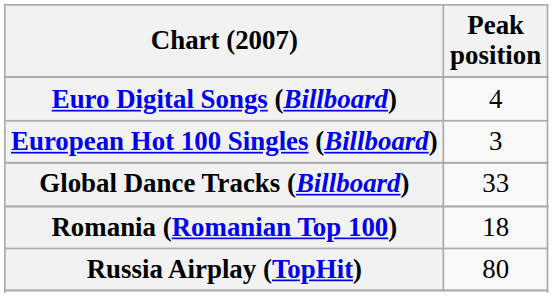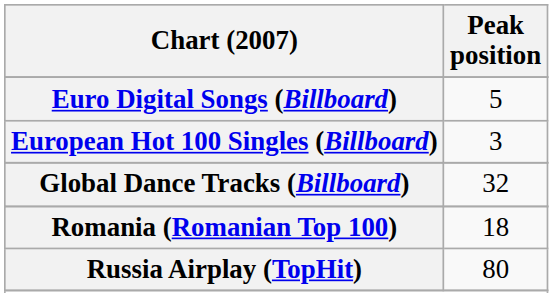Euro Digital Songs (Billboard) | Peak position: 4 -> 5
Global Dance Tracks (Billboard) | Peak position: 33 -> 32
